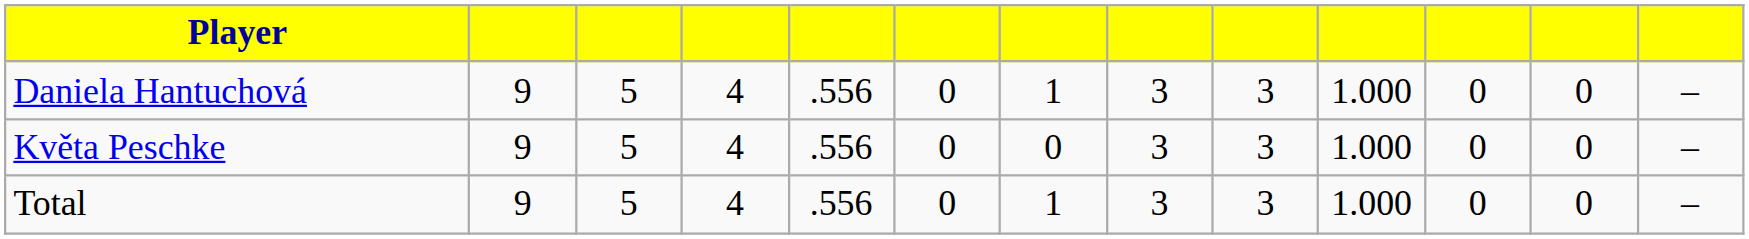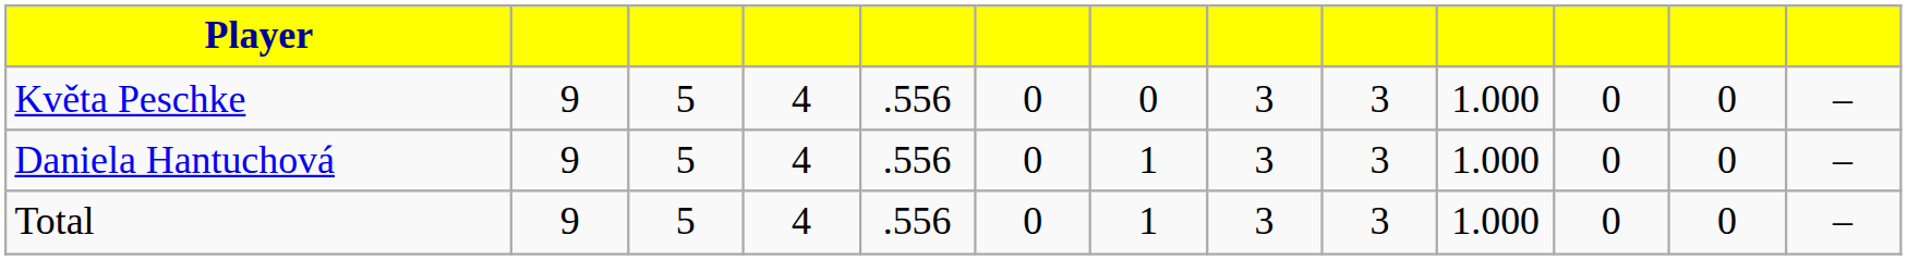rows swapped: Daniela Hantuchová <-> Květa Peschke
